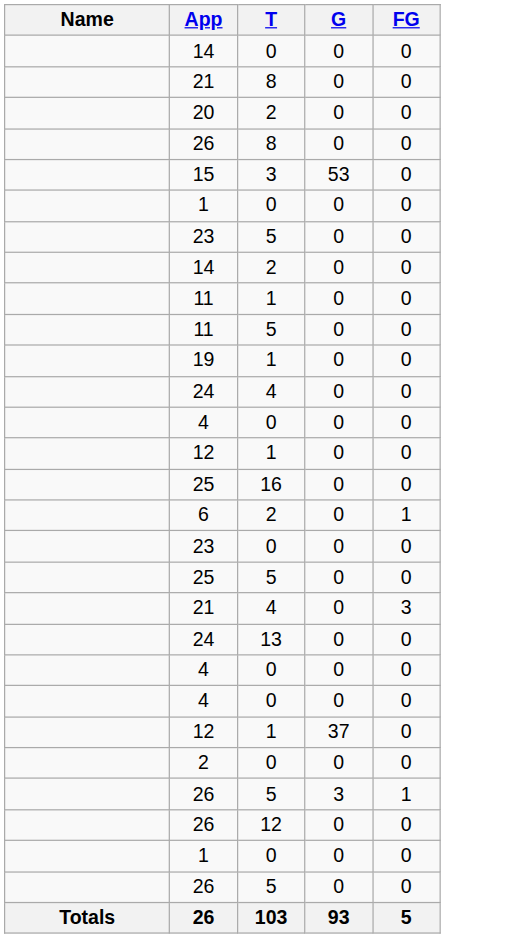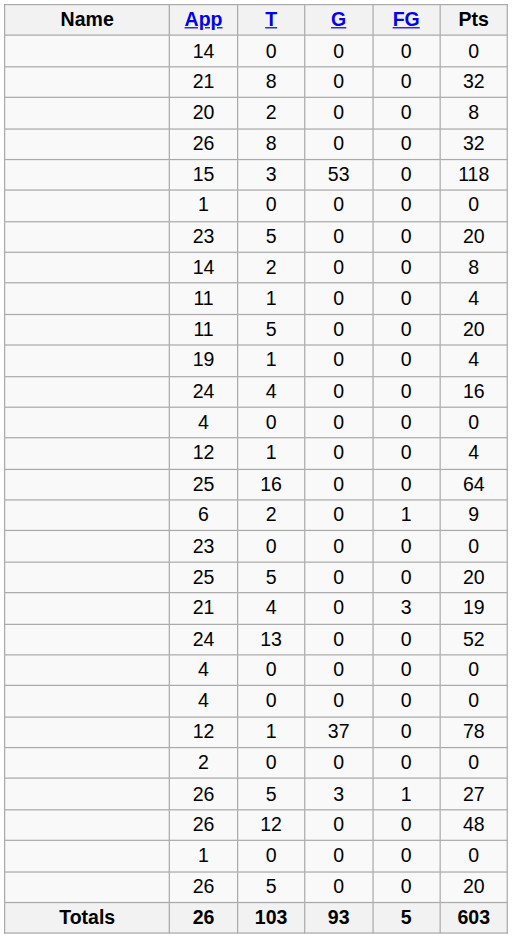+ column: Pts | 0 | 32 | 8 | 32 | 118 | 0 | 20 | 8 | 4 | 20 | 4 | 16 | 0 | 4 | 64 | 9 | 0 | 20 | 19 | 52 | 0 | 0 | 78 | 0 | 27 | 48 | 0 | 20 | 603
